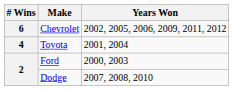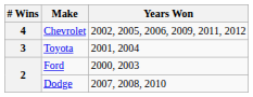Chevrolet | # Wins: 6 -> 4
Toyota | # Wins: 4 -> 3
